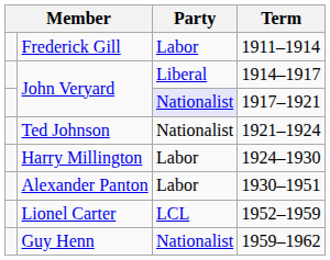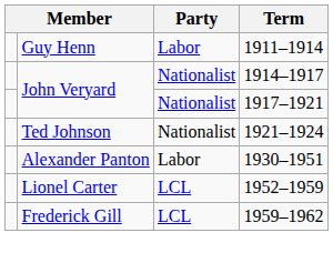1911–1914 | column 2: Frederick Gill -> Guy Henn
1914–1917 | Party: Liberal -> Nationalist
1917–1921 | Party: lavender background -> no background
- row: Harry Millington | Labor | 1924–1930
1959–1962 | column 2: Guy Henn -> Frederick Gill
1959–1962 | Party: Nationalist -> LCL
